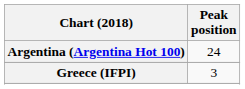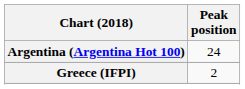Greece (IFPI) | Peak position: 3 -> 2
